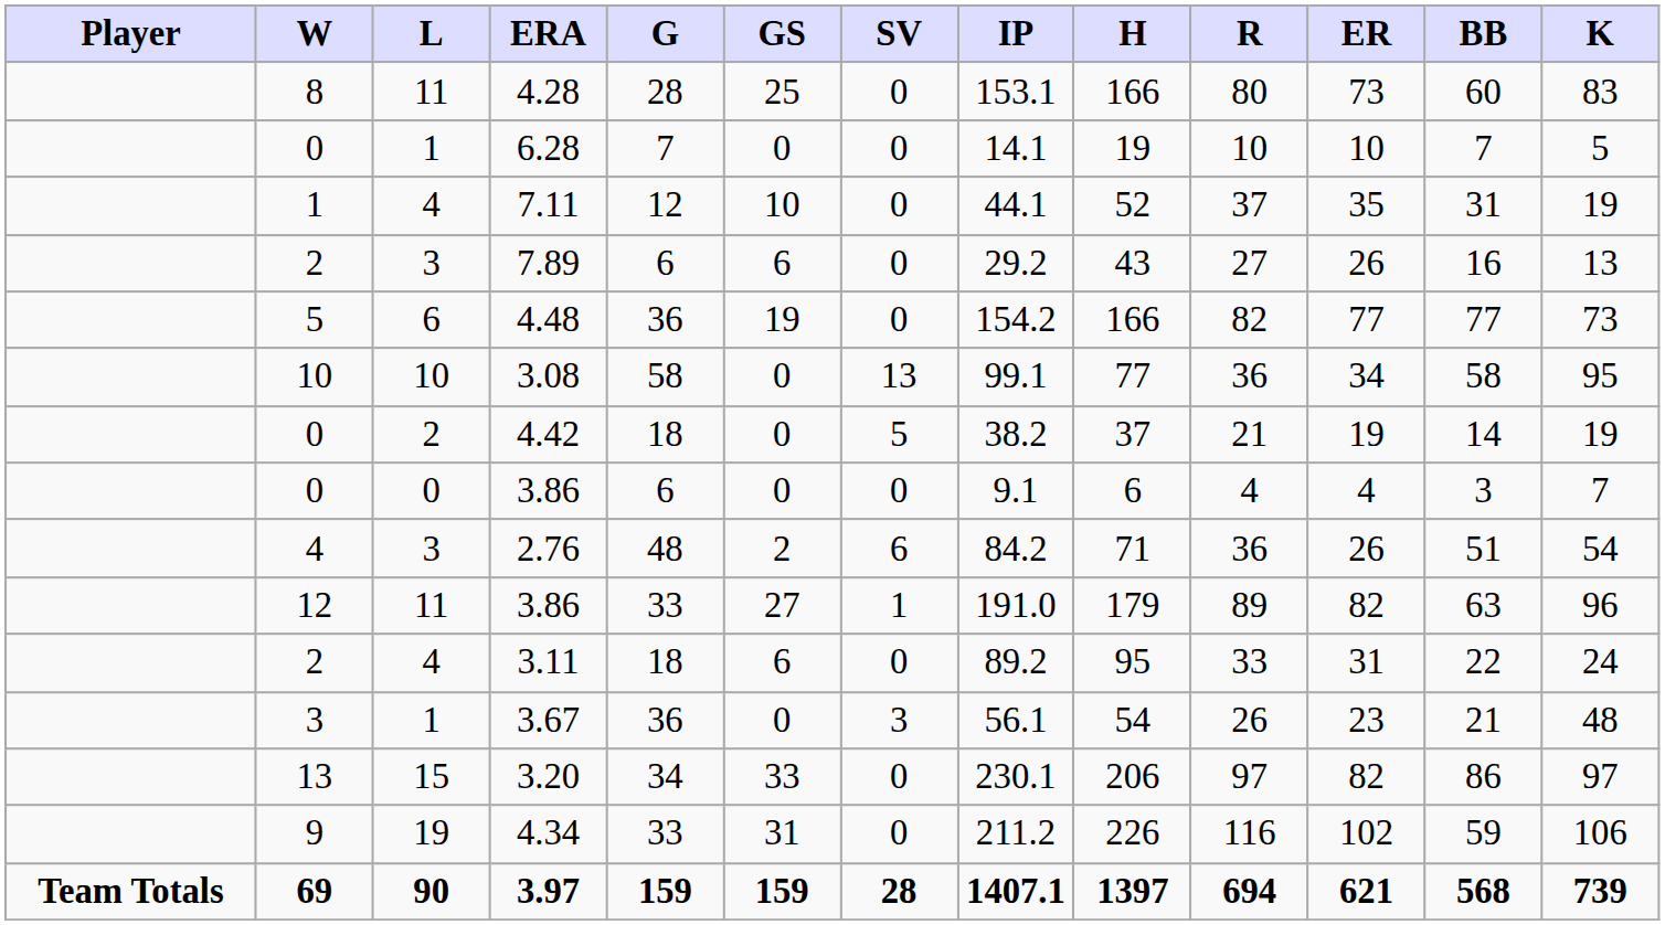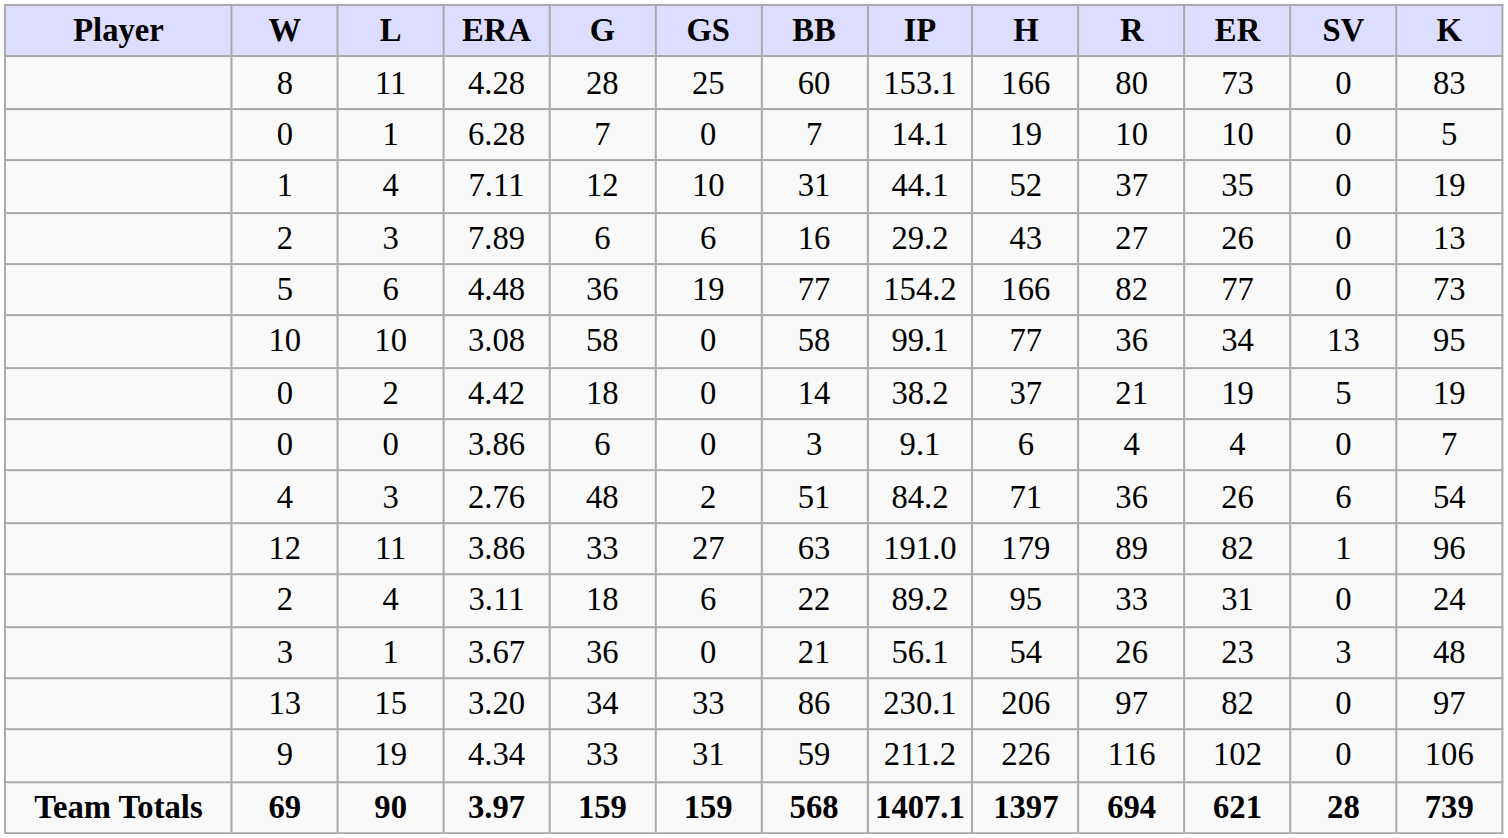columns swapped: SV <-> BB
